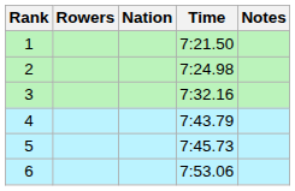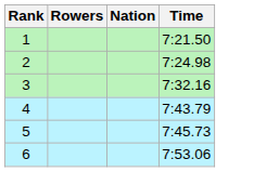- column: Notes
